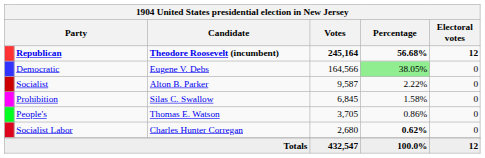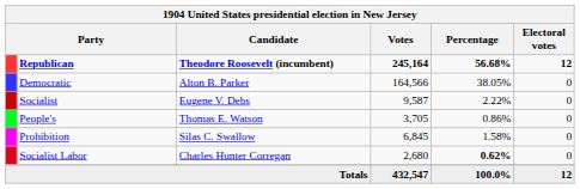Democratic | Candidate: Eugene V. Debs -> Alton B. Parker
Democratic | Percentage: lightgreen background -> no background
Socialist | Candidate: Alton B. Parker -> Eugene V. Debs
rows swapped: Prohibition <-> People's
